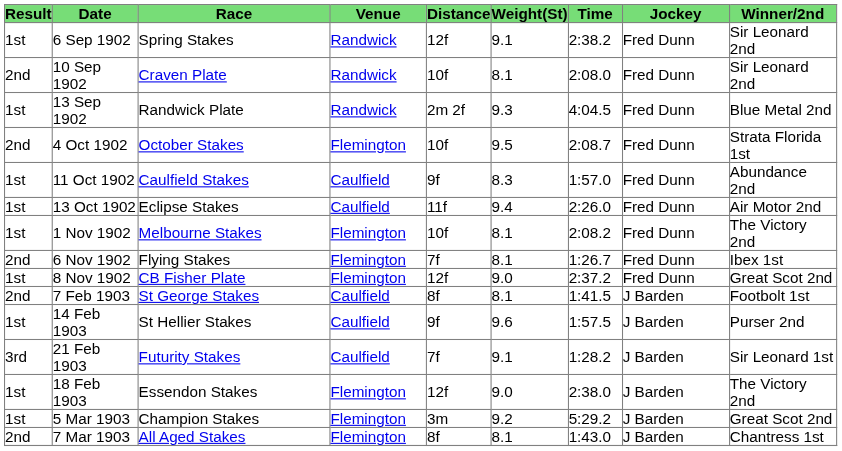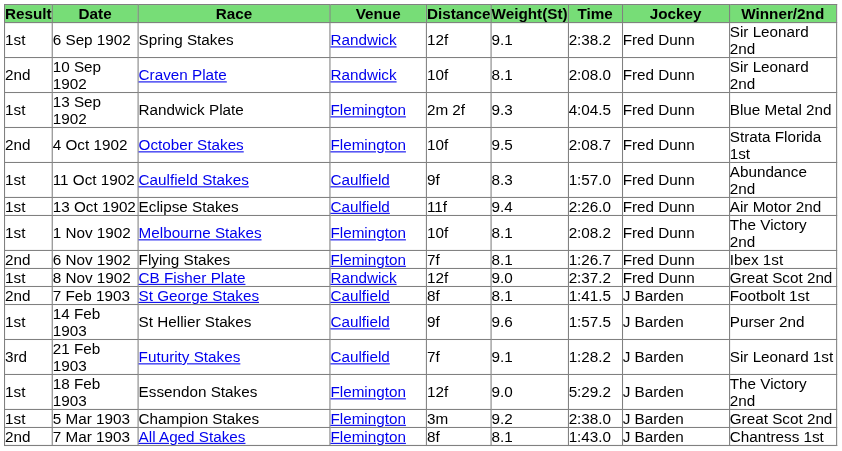13 Sep 1902 | column 4: Randwick -> Flemington
8 Nov 1902 | column 4: Flemington -> Randwick
18 Feb 1903 | column 7: 2:38.0 -> 5:29.2
5 Mar 1903 | column 7: 5:29.2 -> 2:38.0
